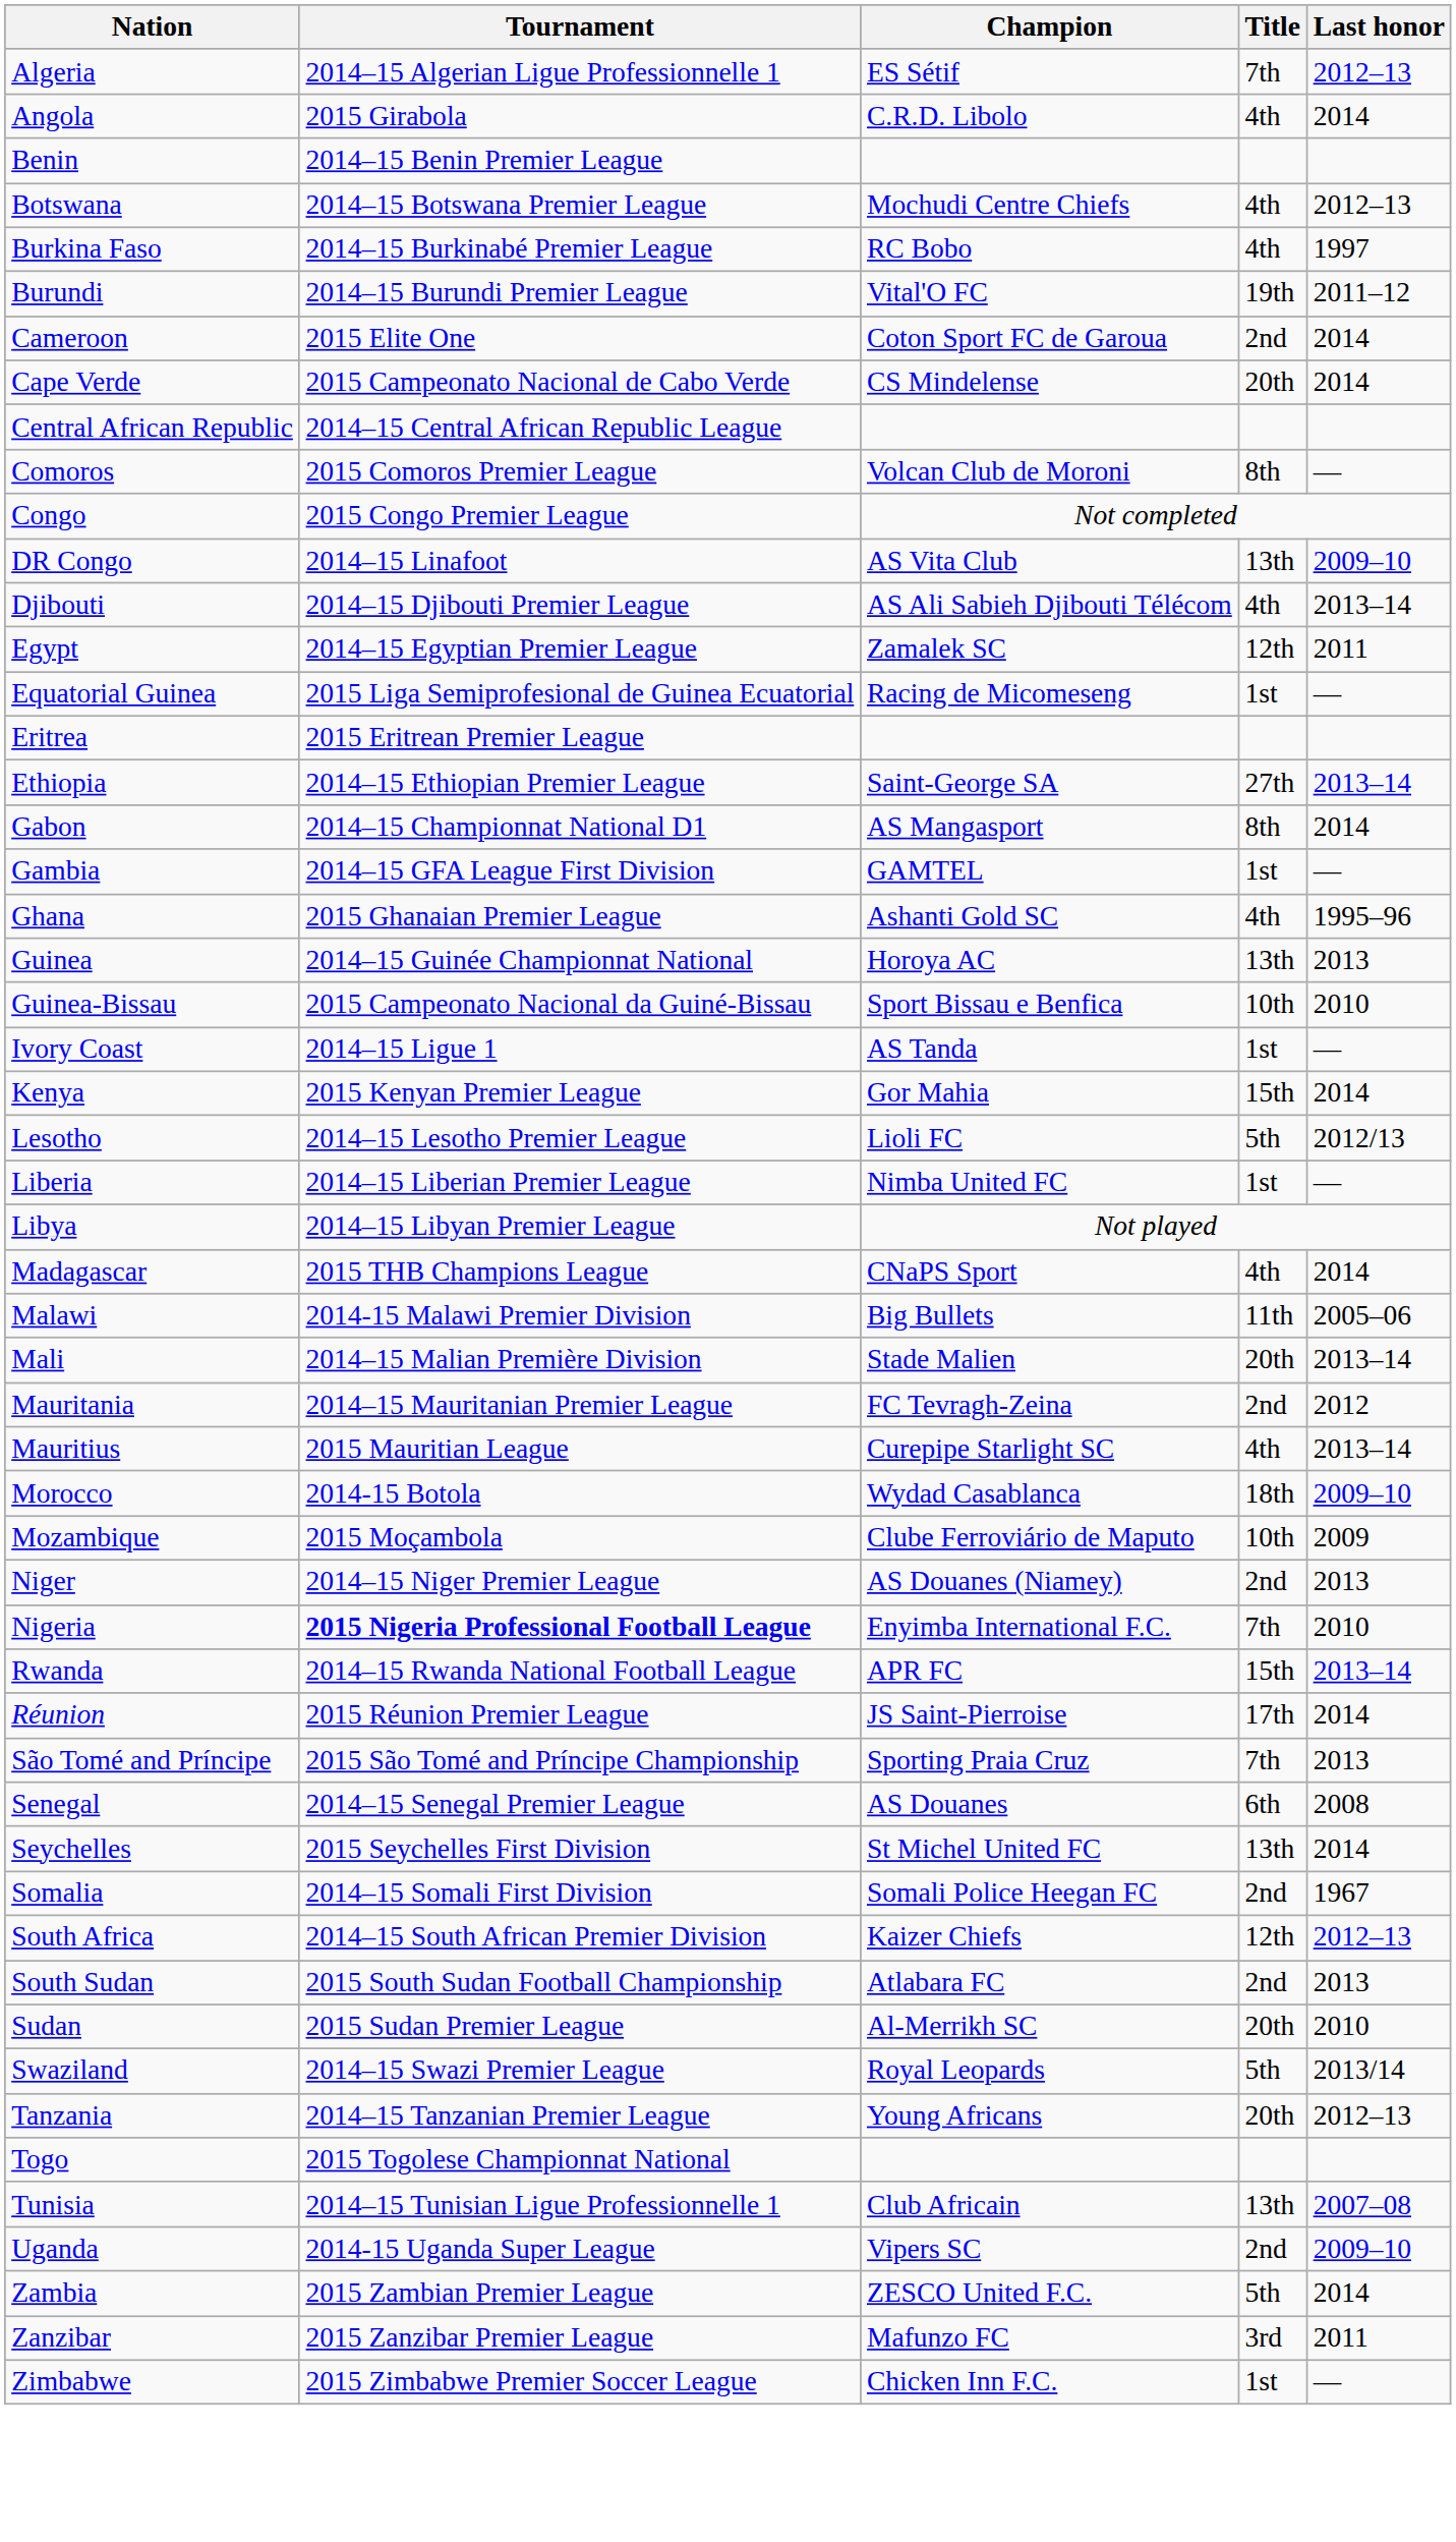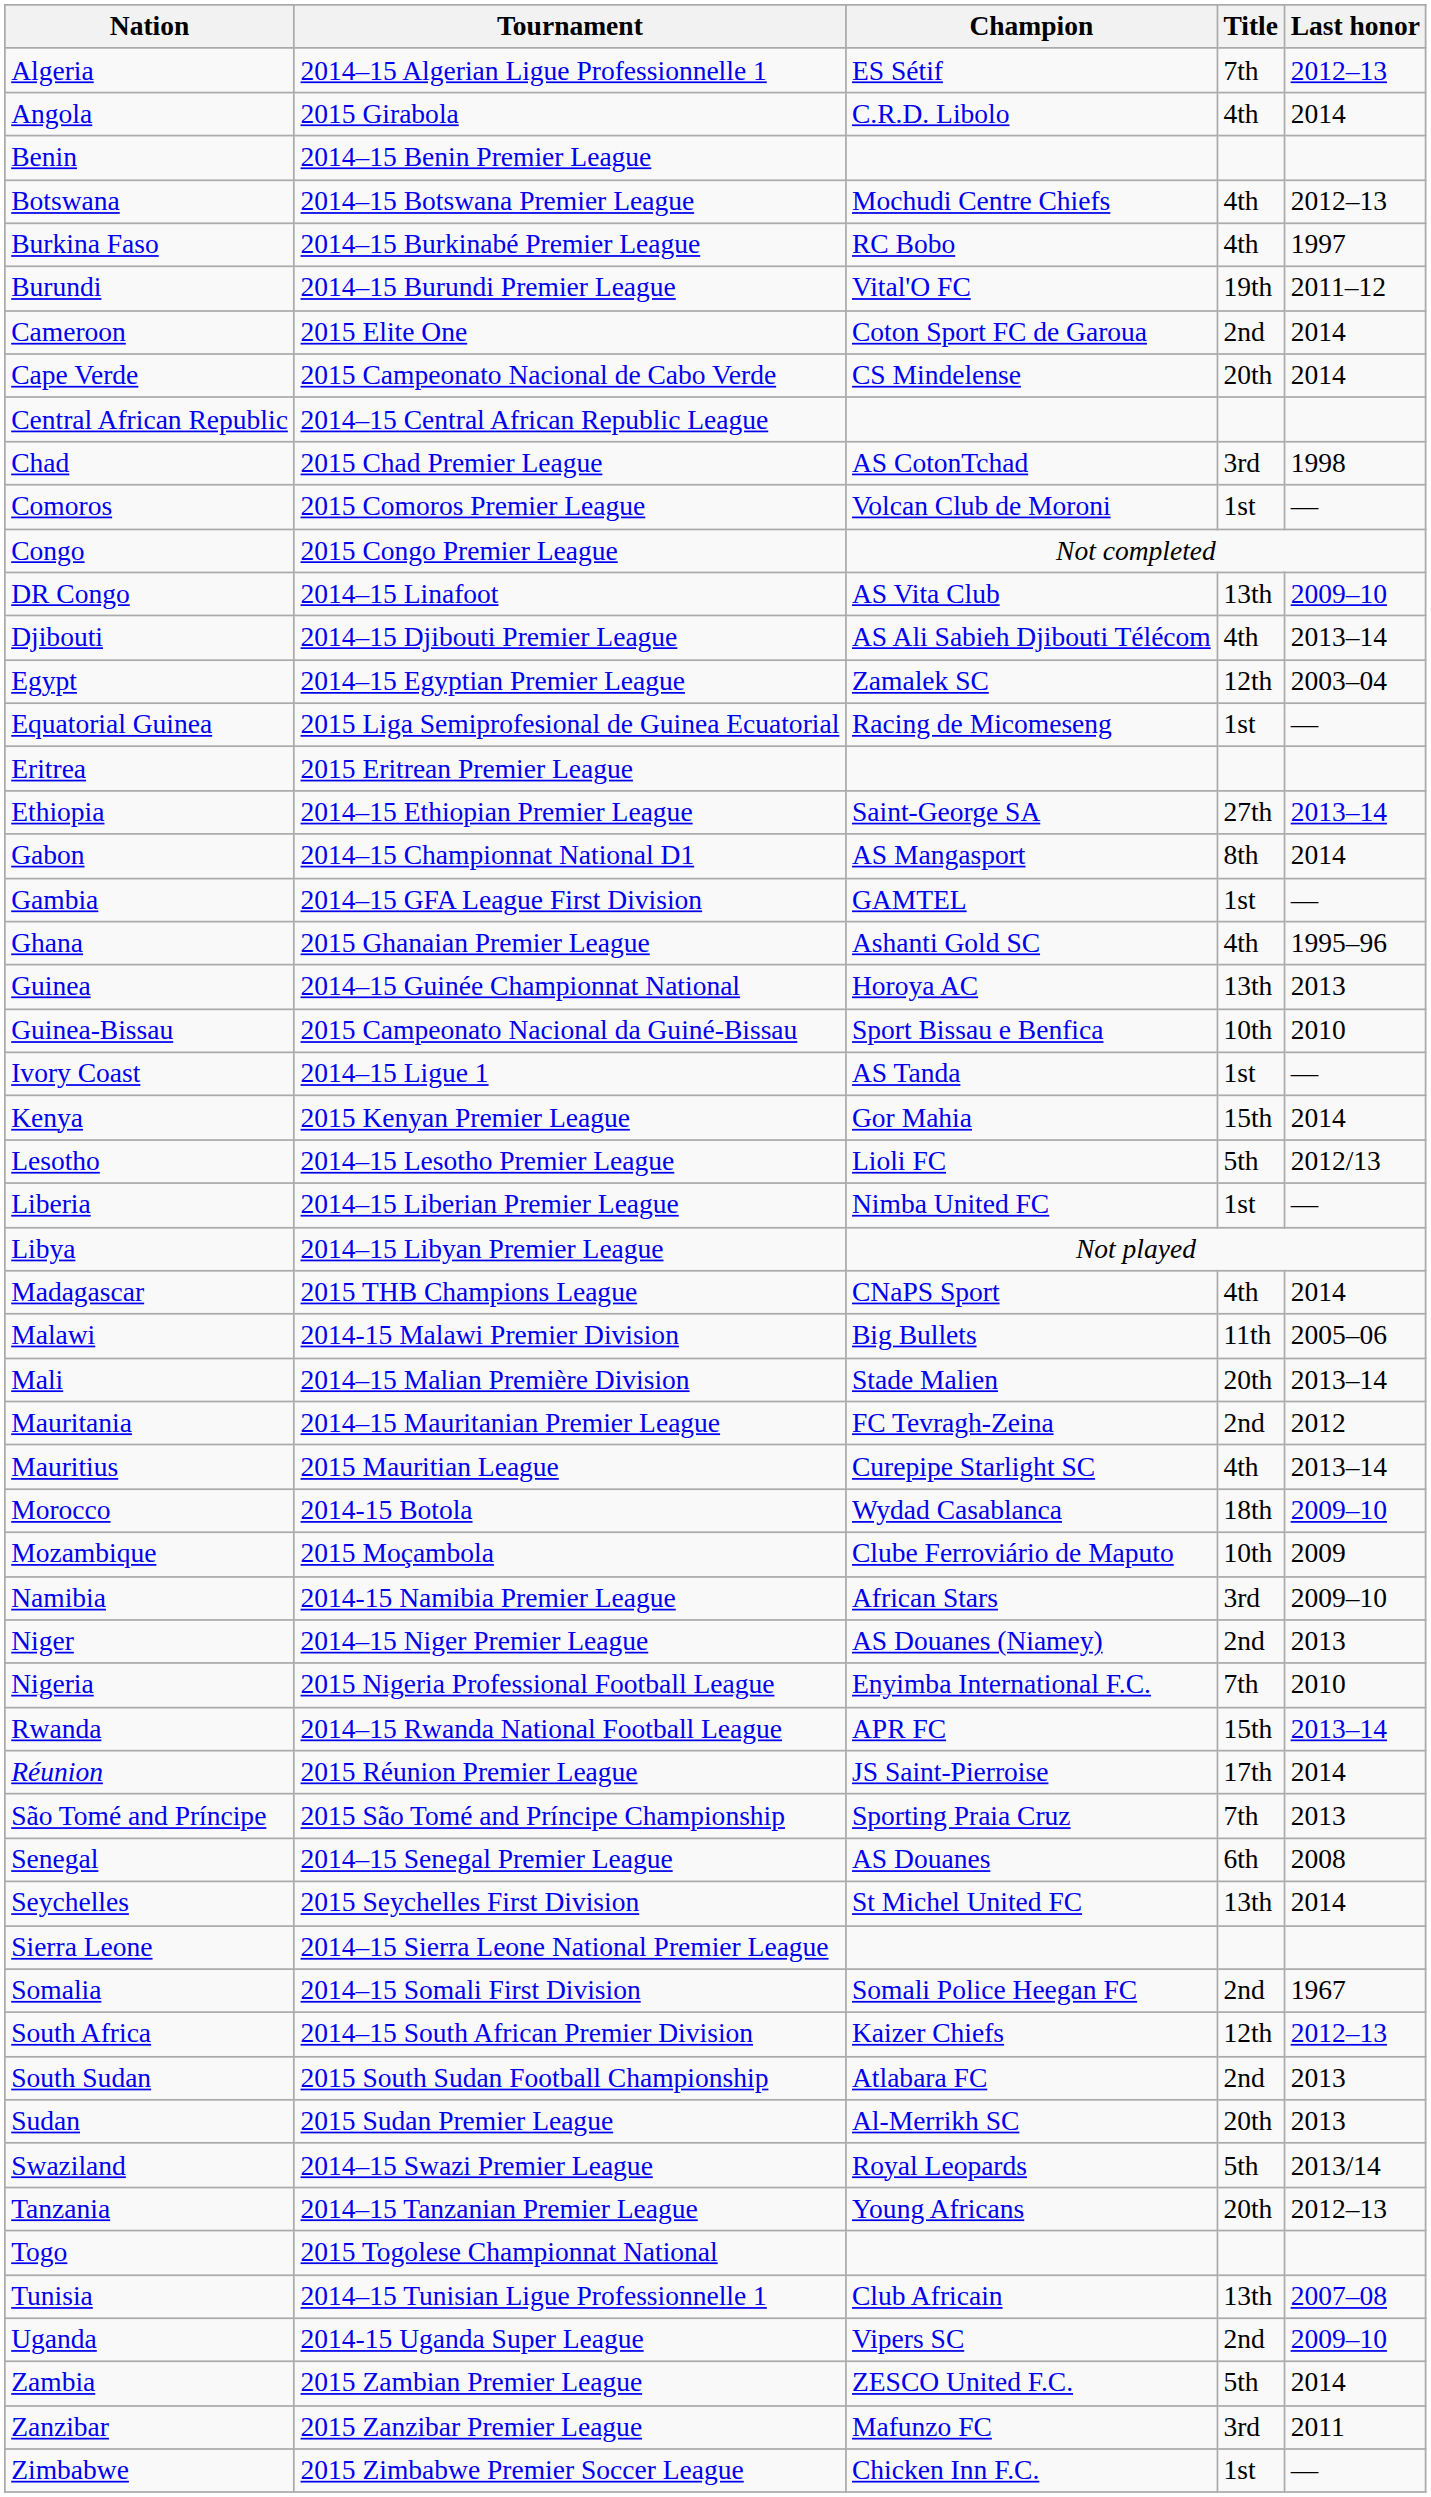+ row: Chad | 2015 Chad Premier League | AS CotonTchad | 3rd | 1998
Comoros | Title: 8th -> 1st
Egypt | Last honor: 2011 -> 2003–04
+ row: Namibia | 2014-15 Namibia Premier League | African Stars | 3rd | 2009–10
Nigeria | Tournament: bold -> normal
+ row: Sierra Leone | 2014–15 Sierra Leone National Premier League
Sudan | Last honor: 2010 -> 2013
